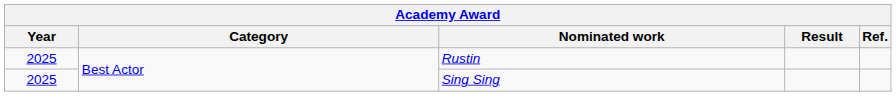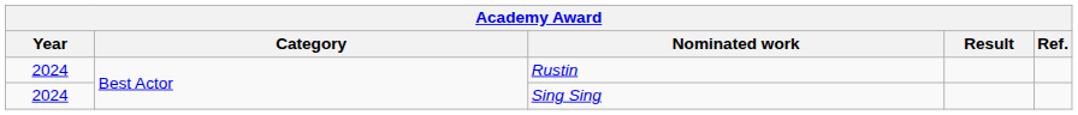Rustin | Year: 2025 -> 2024
Sing Sing | Year: 2025 -> 2024
